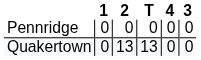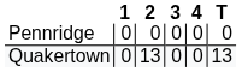columns swapped: 3 <-> T
